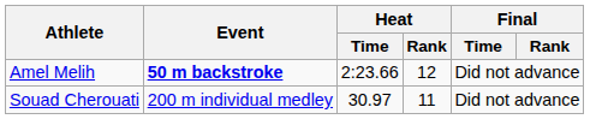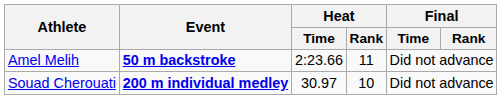Amel Melih | Heat / Rank: 12 -> 11
Souad Cherouati | Event: normal -> bold
Souad Cherouati | Heat / Rank: 11 -> 10
